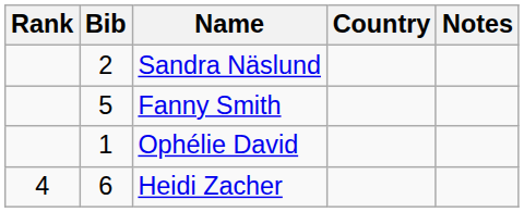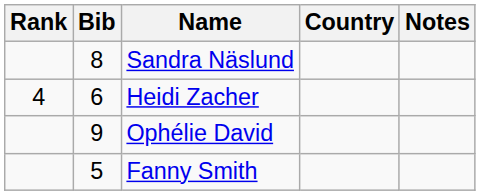Sandra Näslund | Bib: 2 -> 8
rows swapped: Fanny Smith <-> Heidi Zacher
Ophélie David | Bib: 1 -> 9
